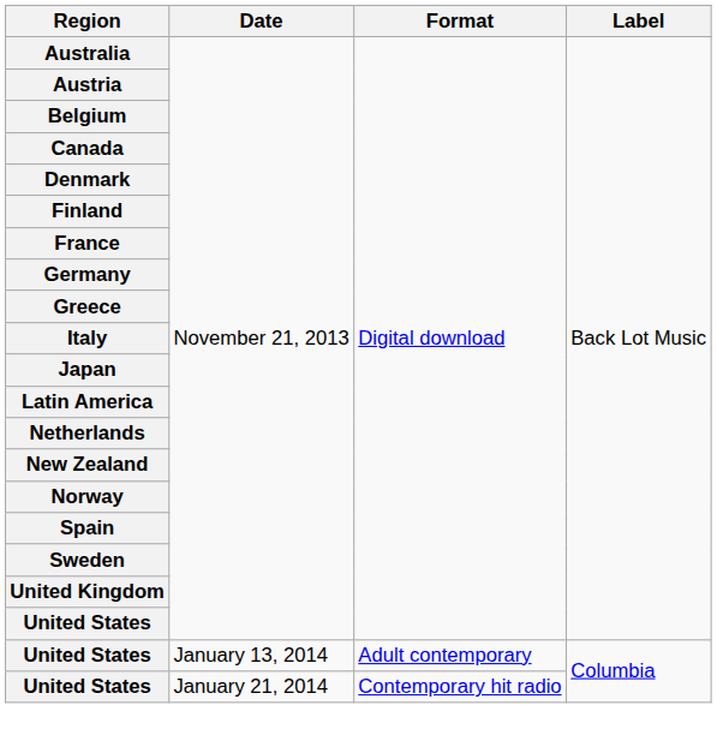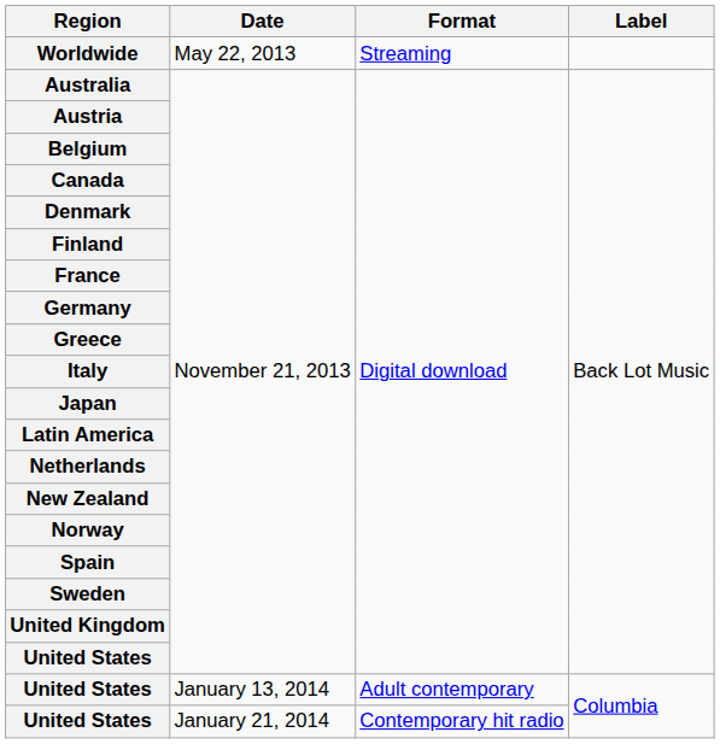+ row: Worldwide | May 22, 2013 | Streaming
